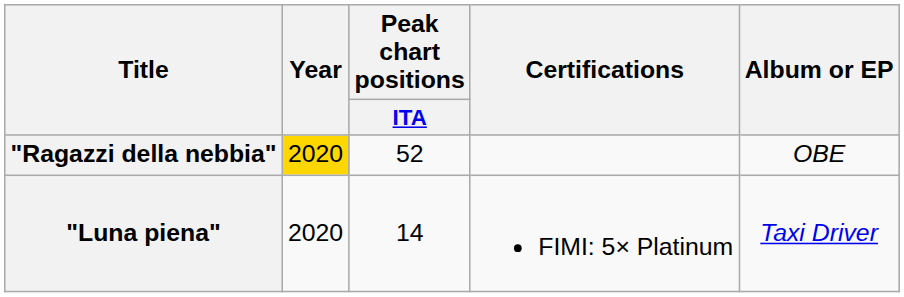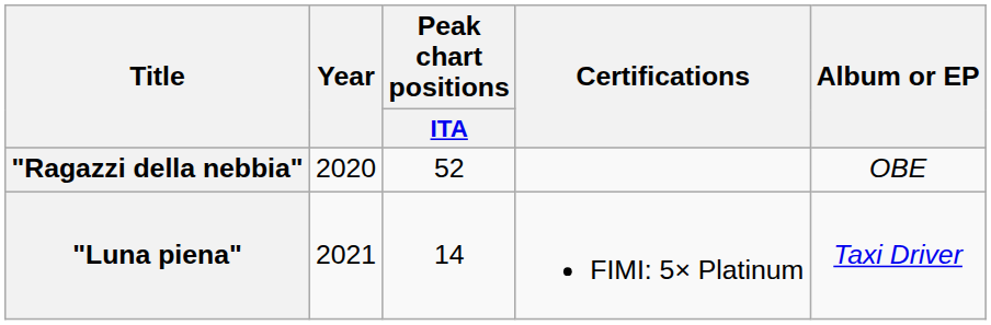"Ragazzi della nebbia" | Year: gold background -> no background
"Luna piena" | Year: 2020 -> 2021
